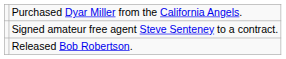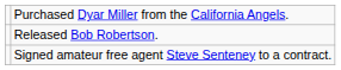rows swapped: Signed amateur free agent Steve Senteney to a contract. <-> Released Bob Robertson.
